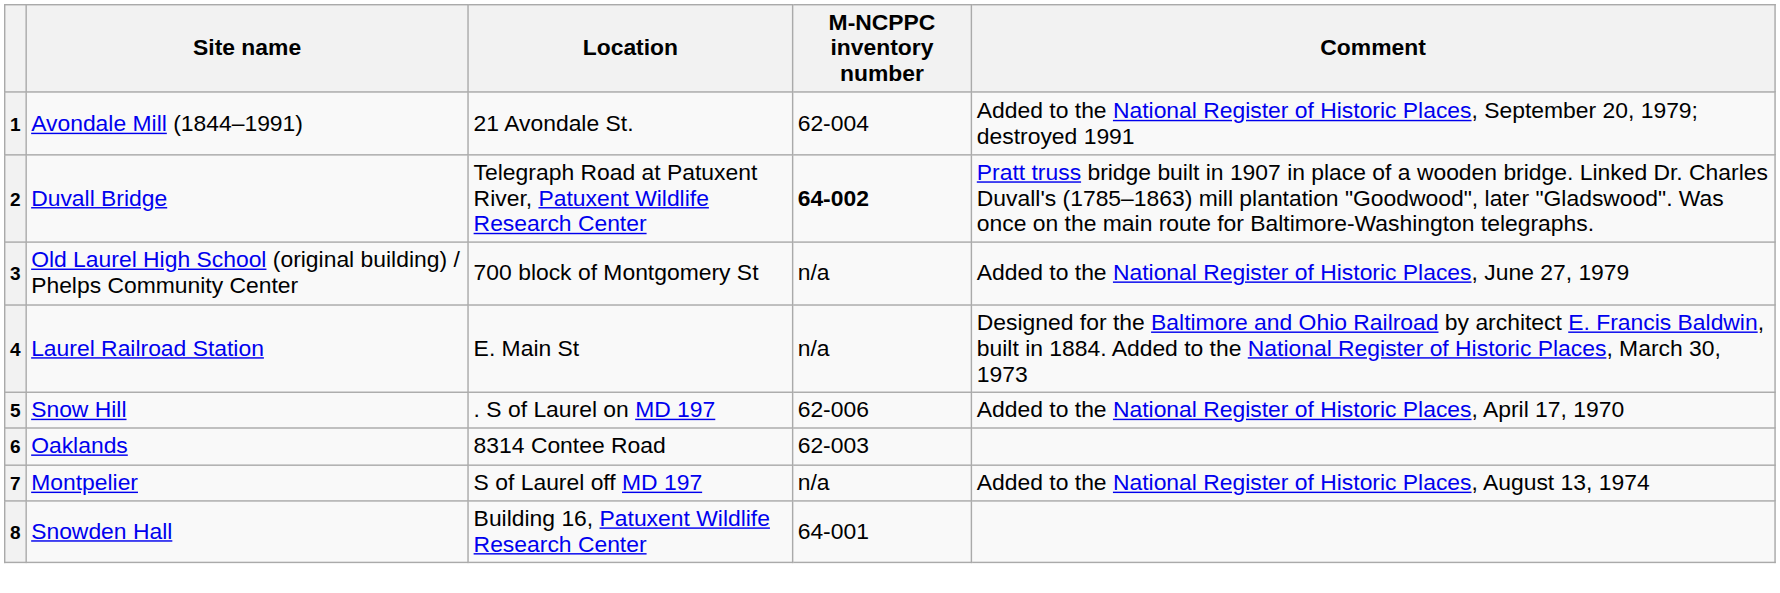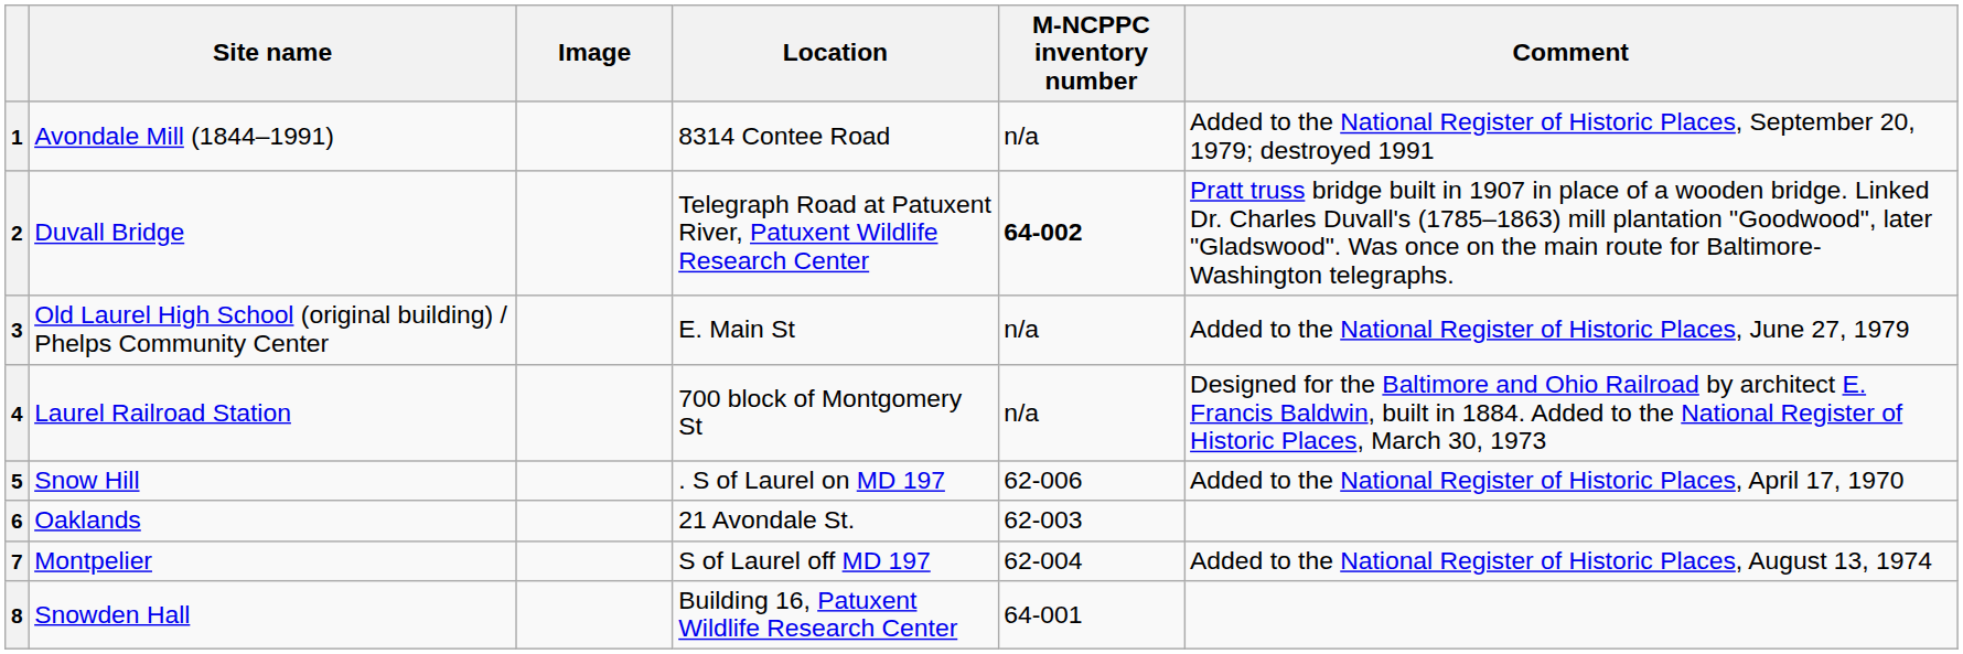+ column: Image
1 | Location: 21 Avondale St. -> 8314 Contee Road
1 | M-NCPPC inventory number: 62-004 -> n/a
3 | Location: 700 block of Montgomery St -> E. Main St
4 | Location: E. Main St -> 700 block of Montgomery St
6 | Location: 8314 Contee Road -> 21 Avondale St.
7 | M-NCPPC inventory number: n/a -> 62-004
